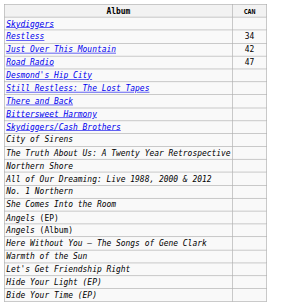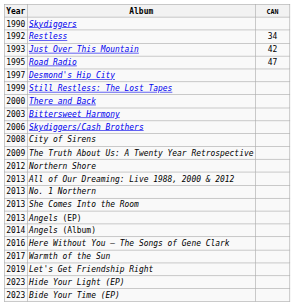+ column: Year | 1990 | 1992 | 1993 | 1995 | 1997 | 1999 | 2000 | 2003 | 2006 | 2008 | 2009 | 2012 | 2013 | 2013 | 2013 | 2013 | 2014 | 2016 | 2017 | 2019 | 2023 | 2023
